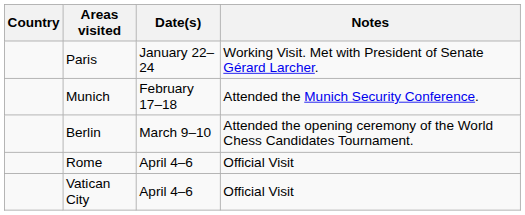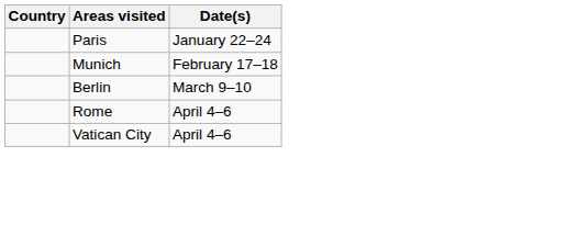- column: Notes | Working Visit. Met with President of Senate Gérard Larcher. | Attended the Munich Security Conference. | Attended the opening ceremony of the World Chess Candidates Tournament. | Official Visit | Official Visit
